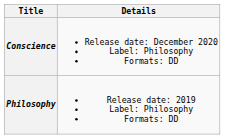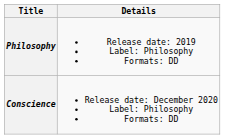rows swapped: Philosophy <-> Conscience
